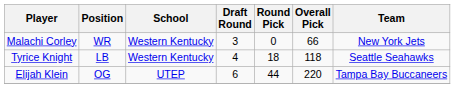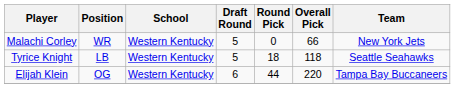Malachi Corley | Draft Round: 3 -> 5
Tyrice Knight | Draft Round: 4 -> 5
Elijah Klein | School: UTEP -> Western Kentucky
